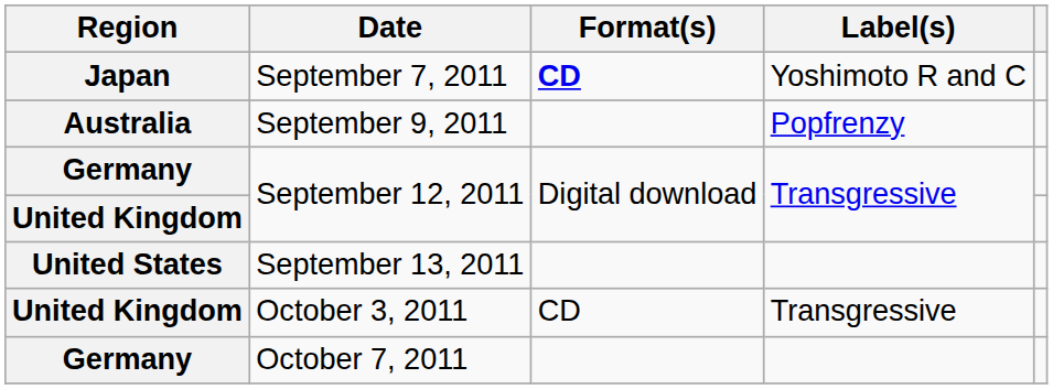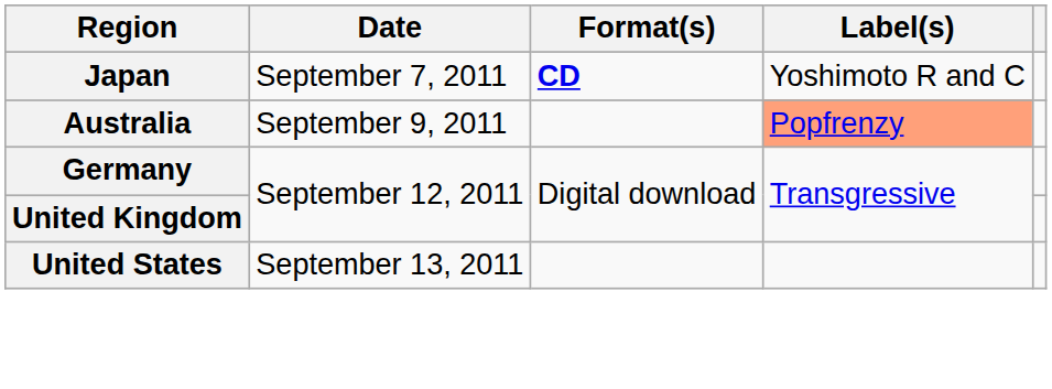September 9, 2011 | Label(s): no background -> lightsalmon background
- row: United Kingdom | October 3, 2011 | CD | Transgressive
- row: Germany | October 7, 2011
